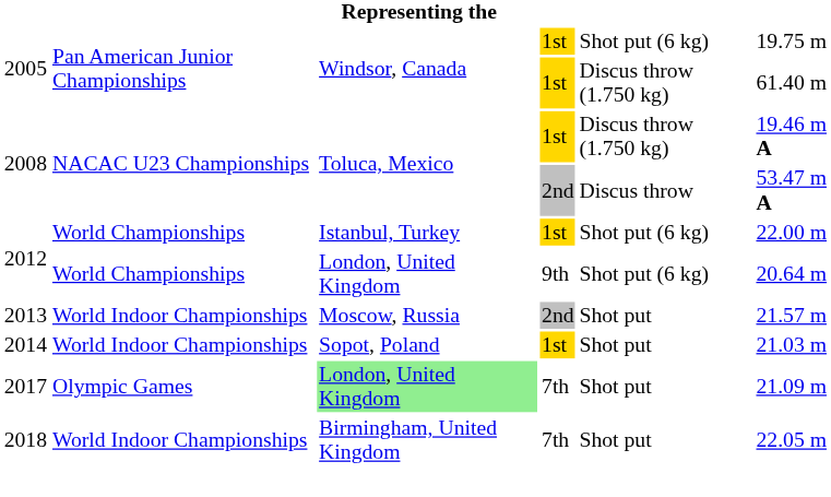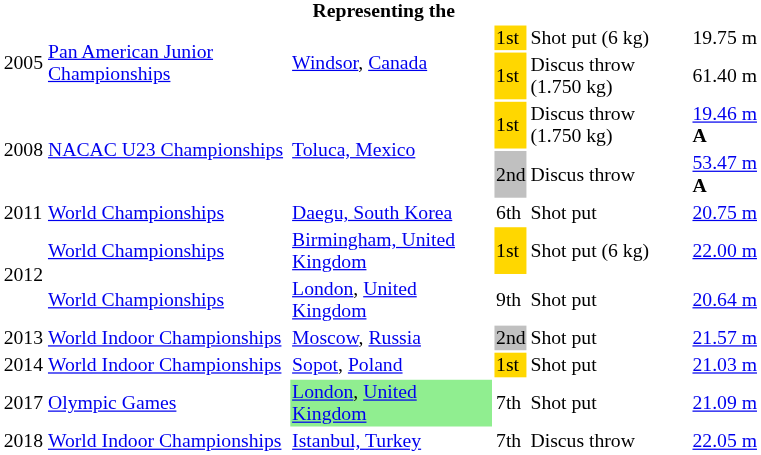+ row: 2011 | World Championships | Daegu, South Korea | 6th | Shot put | 20.75 m
2012 / 1st | column 3: Istanbul, Turkey -> Birmingham, United Kingdom
2012 / 9th | column 5: Shot put (6 kg) -> Shot put
2018 | column 3: Birmingham, United Kingdom -> Istanbul, Turkey
2018 | column 5: Shot put -> Discus throw
